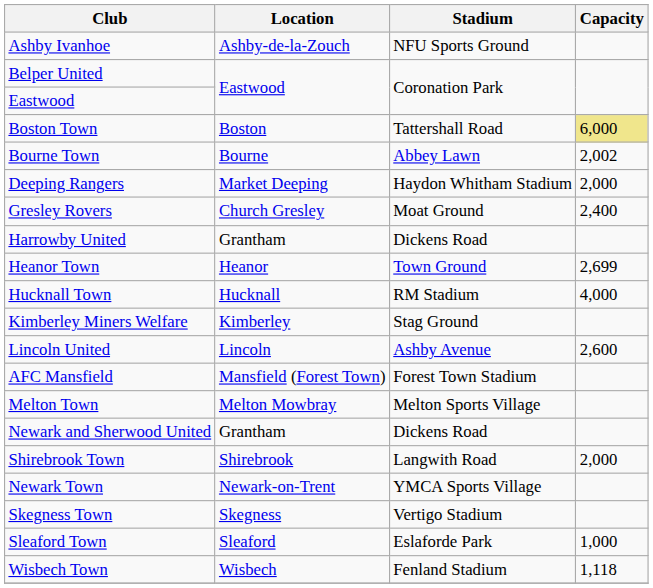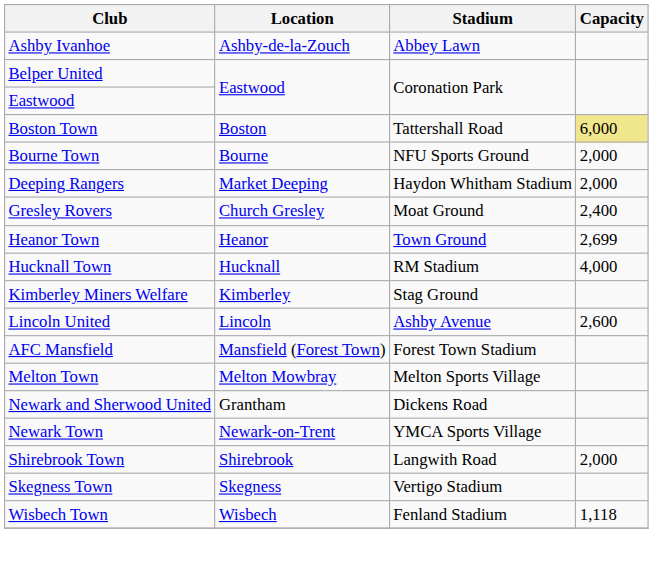Ashby Ivanhoe | Stadium: NFU Sports Ground -> Abbey Lawn
Bourne Town | Stadium: Abbey Lawn -> NFU Sports Ground
Bourne Town | Capacity: 2,002 -> 2,000
- row: Harrowby United | Grantham | Dickens Road
rows swapped: Newark Town <-> Shirebrook Town
- row: Sleaford Town | Sleaford | Eslaforde Park | 1,000
